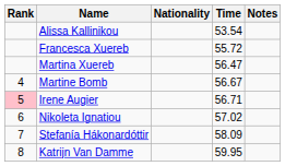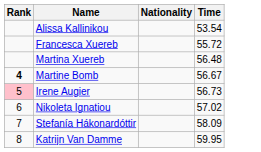- column: Notes
Martina Xuereb | Time: 56.47 -> 56.48
Martine Bomb | Rank: normal -> bold
Irene Augier | Time: 56.71 -> 56.73
